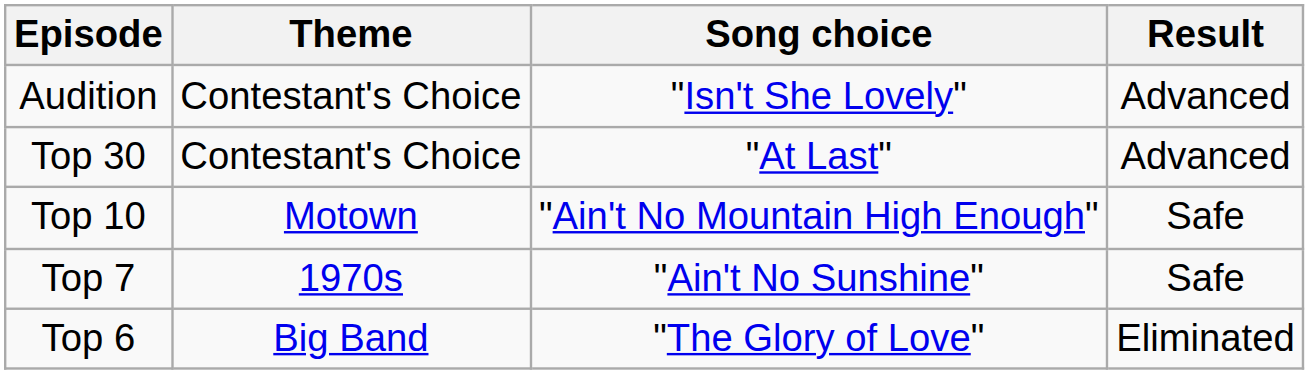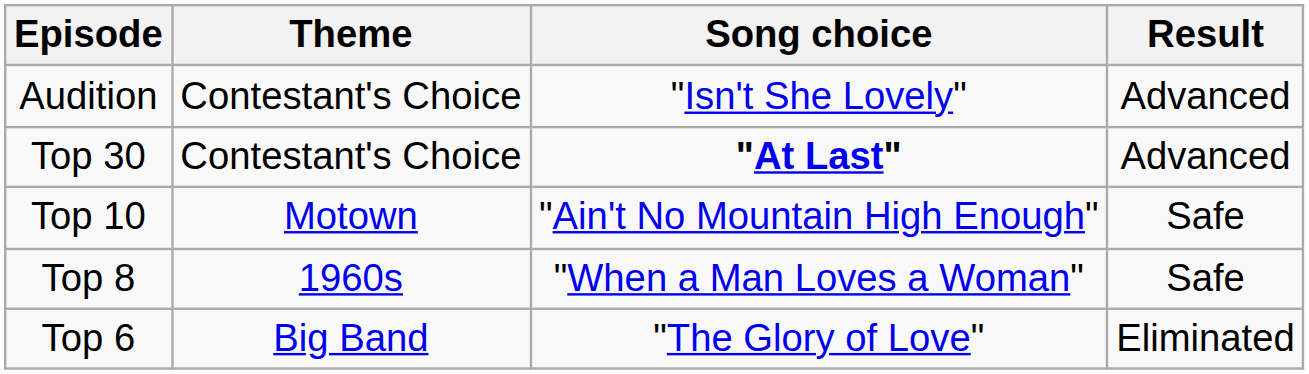Top 30 | Song choice: normal -> bold
+ row: Top 8 | 1960s | "When a Man Loves a Woman" | Safe
- row: Top 7 | 1970s | "Ain't No Sunshine" | Safe
